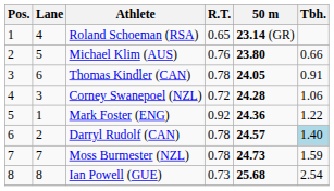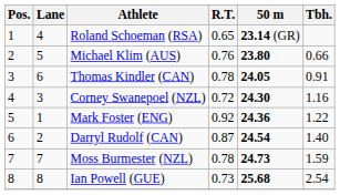Corney Swanepoel (NZL) | 50 m: 24.28 -> 24.30
Corney Swanepoel (NZL) | Tbh.: 1.06 -> 1.16
Darryl Rudolf (CAN) | R.T.: 0.78 -> 0.87
Darryl Rudolf (CAN) | 50 m: 24.57 -> 24.54
Darryl Rudolf (CAN) | Tbh.: lightblue background -> no background
